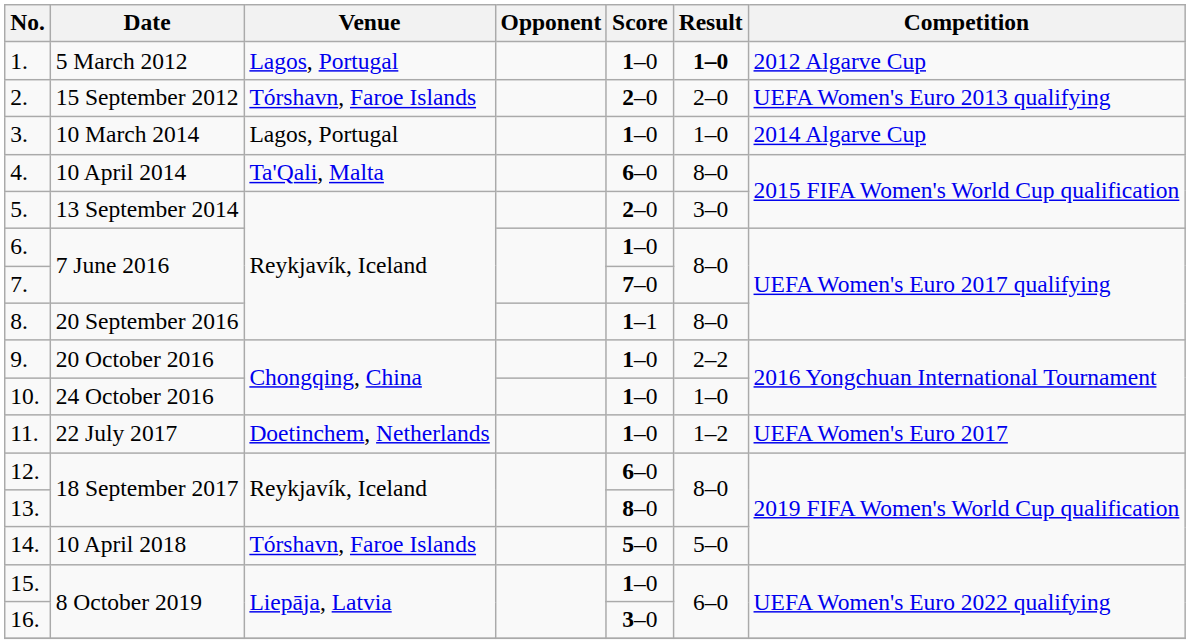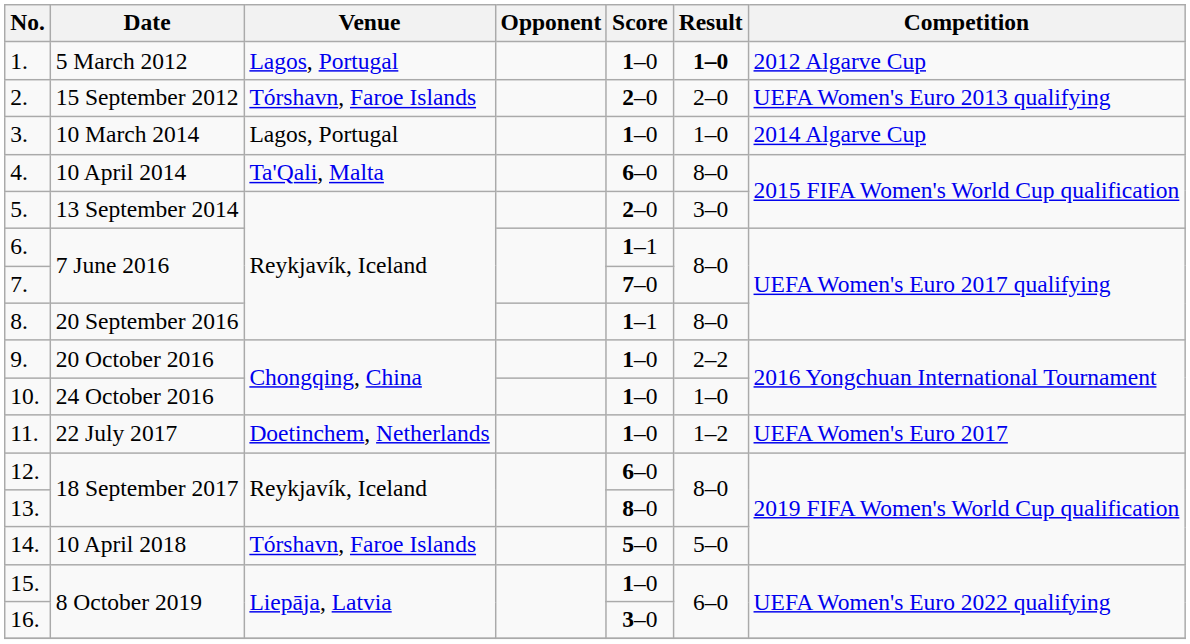6. | Score: 1–0 -> 1–1
